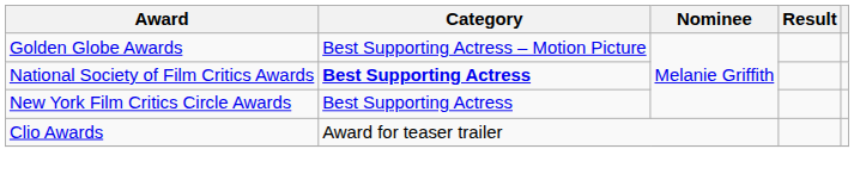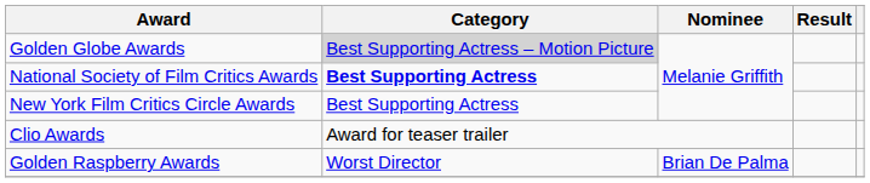Golden Globe Awards | Category: no background -> lightgrey background
+ row: Golden Raspberry Awards | Worst Director | Brian De Palma
